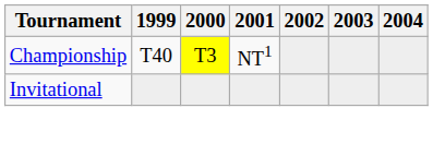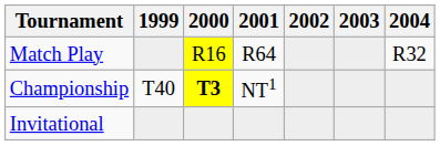+ row: Match Play | R16 | R64 | R32
Championship | 2000: normal -> bold
